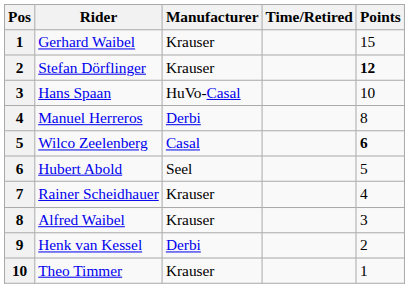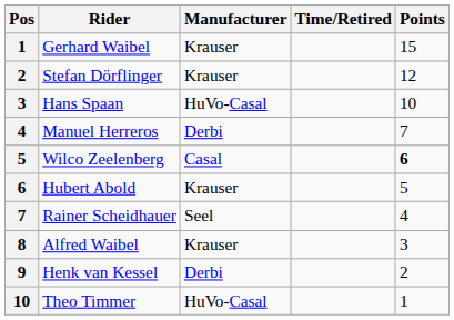Stefan Dörflinger | Points: bold -> normal
Manuel Herreros | Points: 8 -> 7
Hubert Abold | Manufacturer: Seel -> Krauser
Rainer Scheidhauer | Manufacturer: Krauser -> Seel
Theo Timmer | Manufacturer: Krauser -> HuVo-Casal
